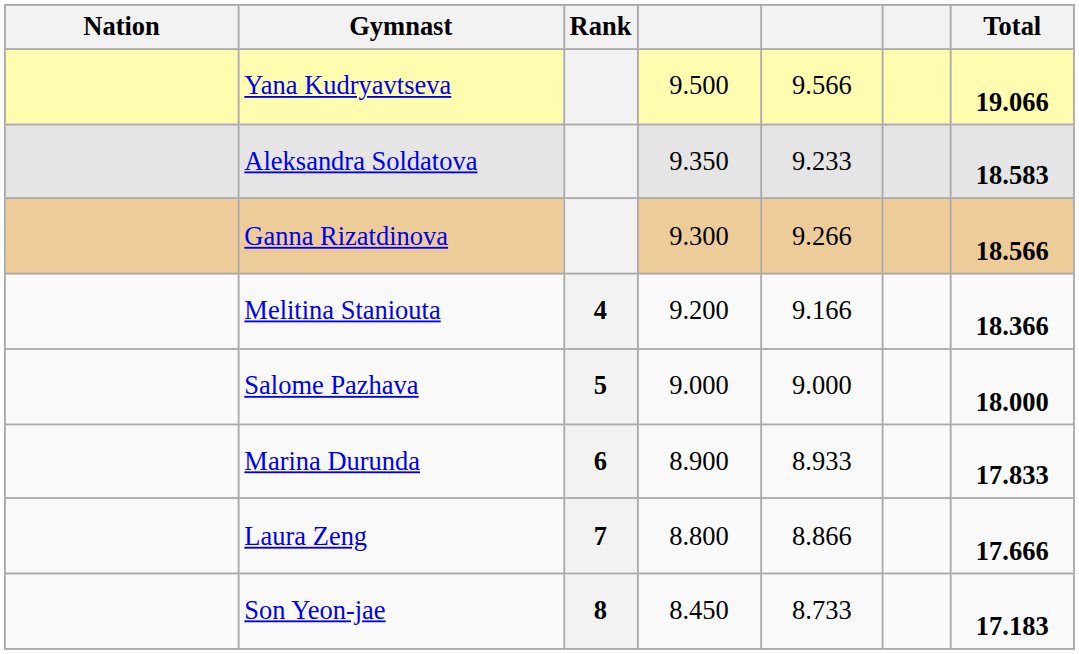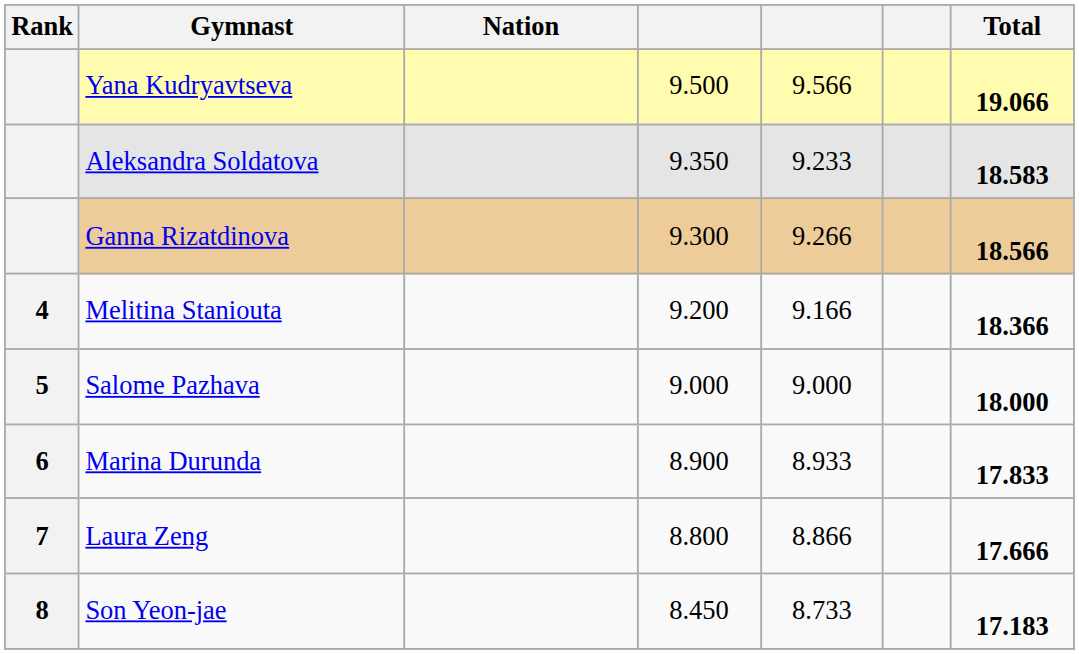columns swapped: Rank <-> Nation
